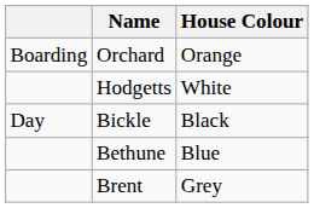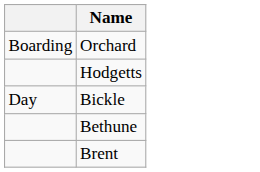- column: House Colour | Orange | White | Black | Blue | Grey
